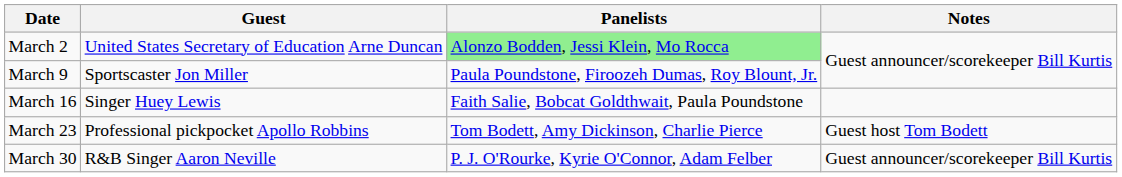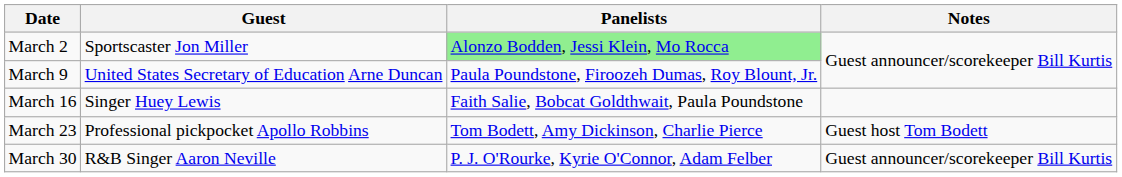March 2 | Guest: United States Secretary of Education Arne Duncan -> Sportscaster Jon Miller
March 9 | Guest: Sportscaster Jon Miller -> United States Secretary of Education Arne Duncan
